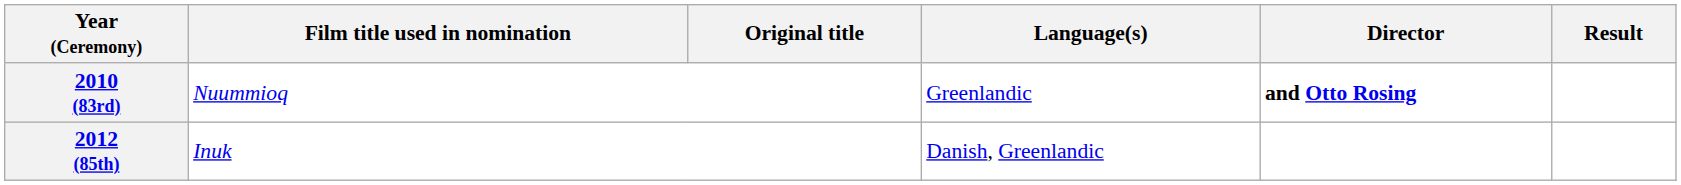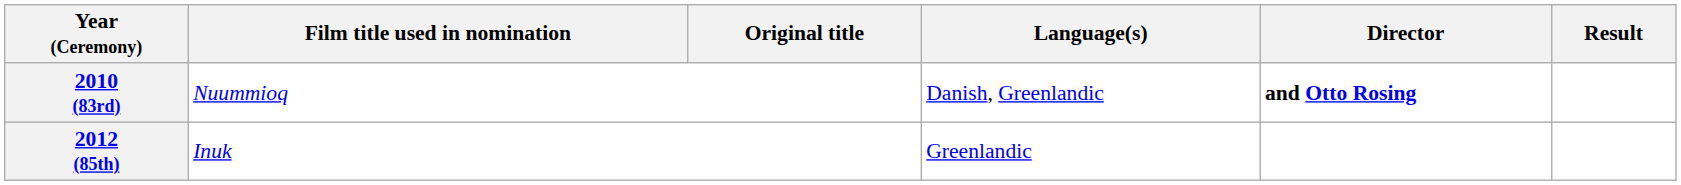2010 (83rd) | Language(s): Greenlandic -> Danish, Greenlandic
2012 (85th) | Language(s): Danish, Greenlandic -> Greenlandic
